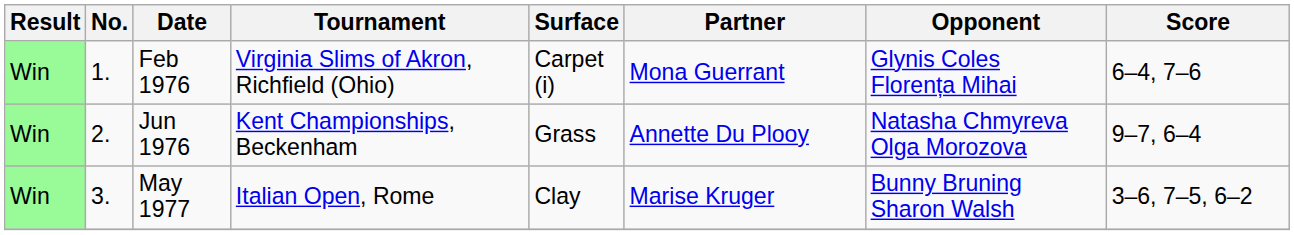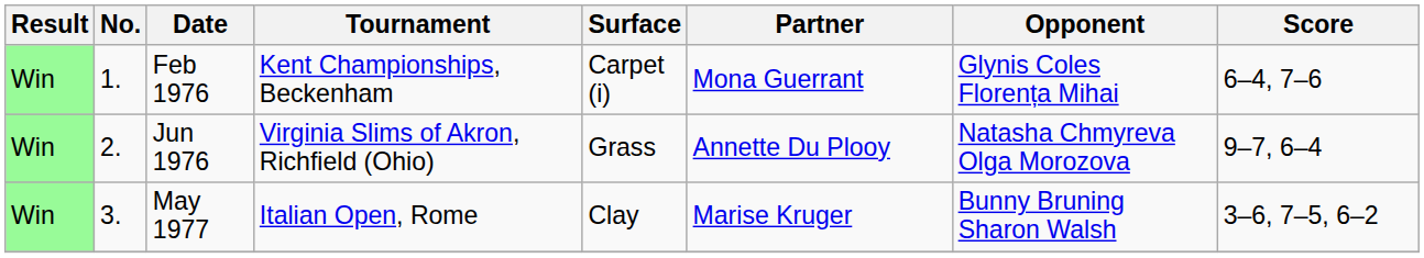Feb 1976 | Tournament: Virginia Slims of Akron, Richfield (Ohio) -> Kent Championships, Beckenham
Jun 1976 | Tournament: Kent Championships, Beckenham -> Virginia Slims of Akron, Richfield (Ohio)
